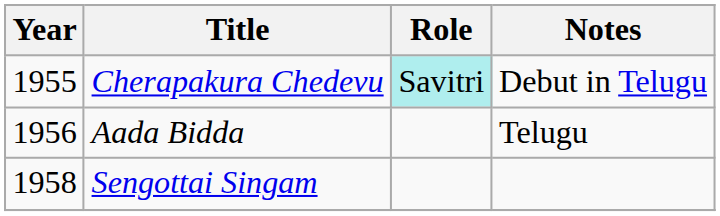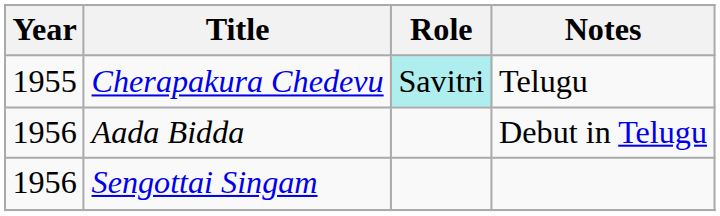Cherapakura Chedevu | Notes: Debut in Telugu -> Telugu
Aada Bidda | Notes: Telugu -> Debut in Telugu
Sengottai Singam | Year: 1958 -> 1956
